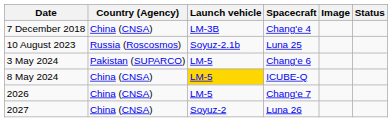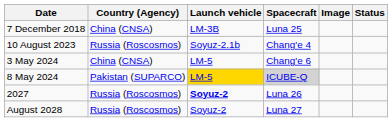7 December 2018 | Spacecraft: Chang'e 4 -> Luna 25
10 August 2023 | Spacecraft: Luna 25 -> Chang'e 4
3 May 2024 | Country (Agency): Pakistan (SUPARCO) -> China (CNSA)
8 May 2024 | Country (Agency): China (CNSA) -> Pakistan (SUPARCO)
8 May 2024 | Spacecraft: no background -> lightgrey background
- row: 2026 | China (CNSA) | LM-5 | Chang'e 7
2027 | Country (Agency): China (CNSA) -> Russia (Roscosmos)
2027 | Launch vehicle: normal -> bold
+ row: August 2028 | Russia (Roscosmos) | Soyuz-2 | Luna 27
